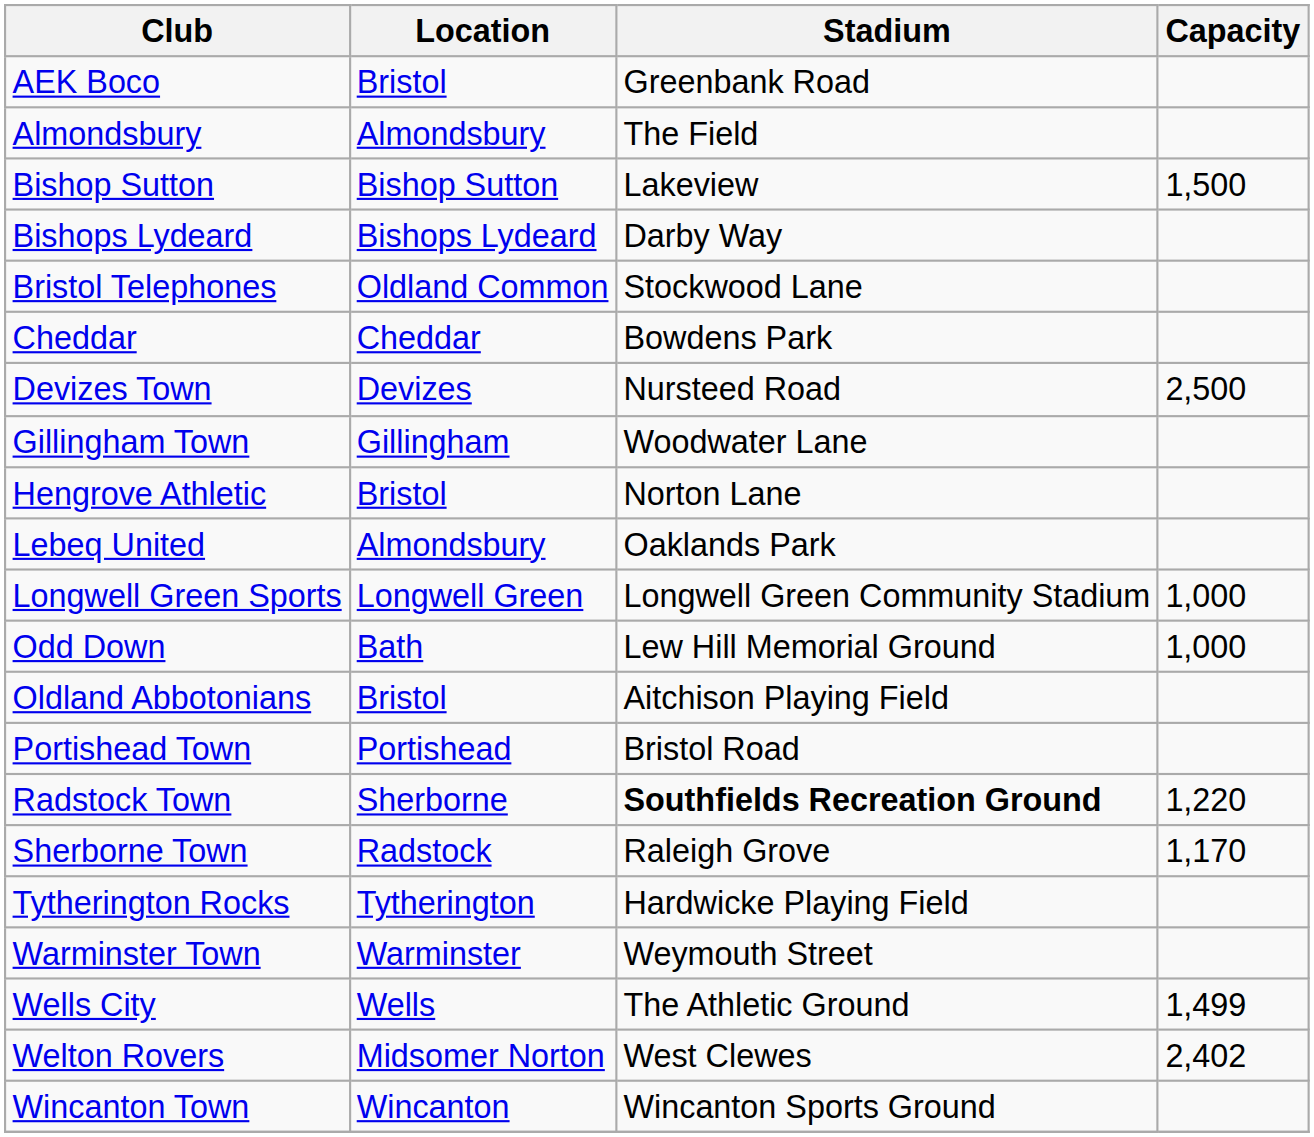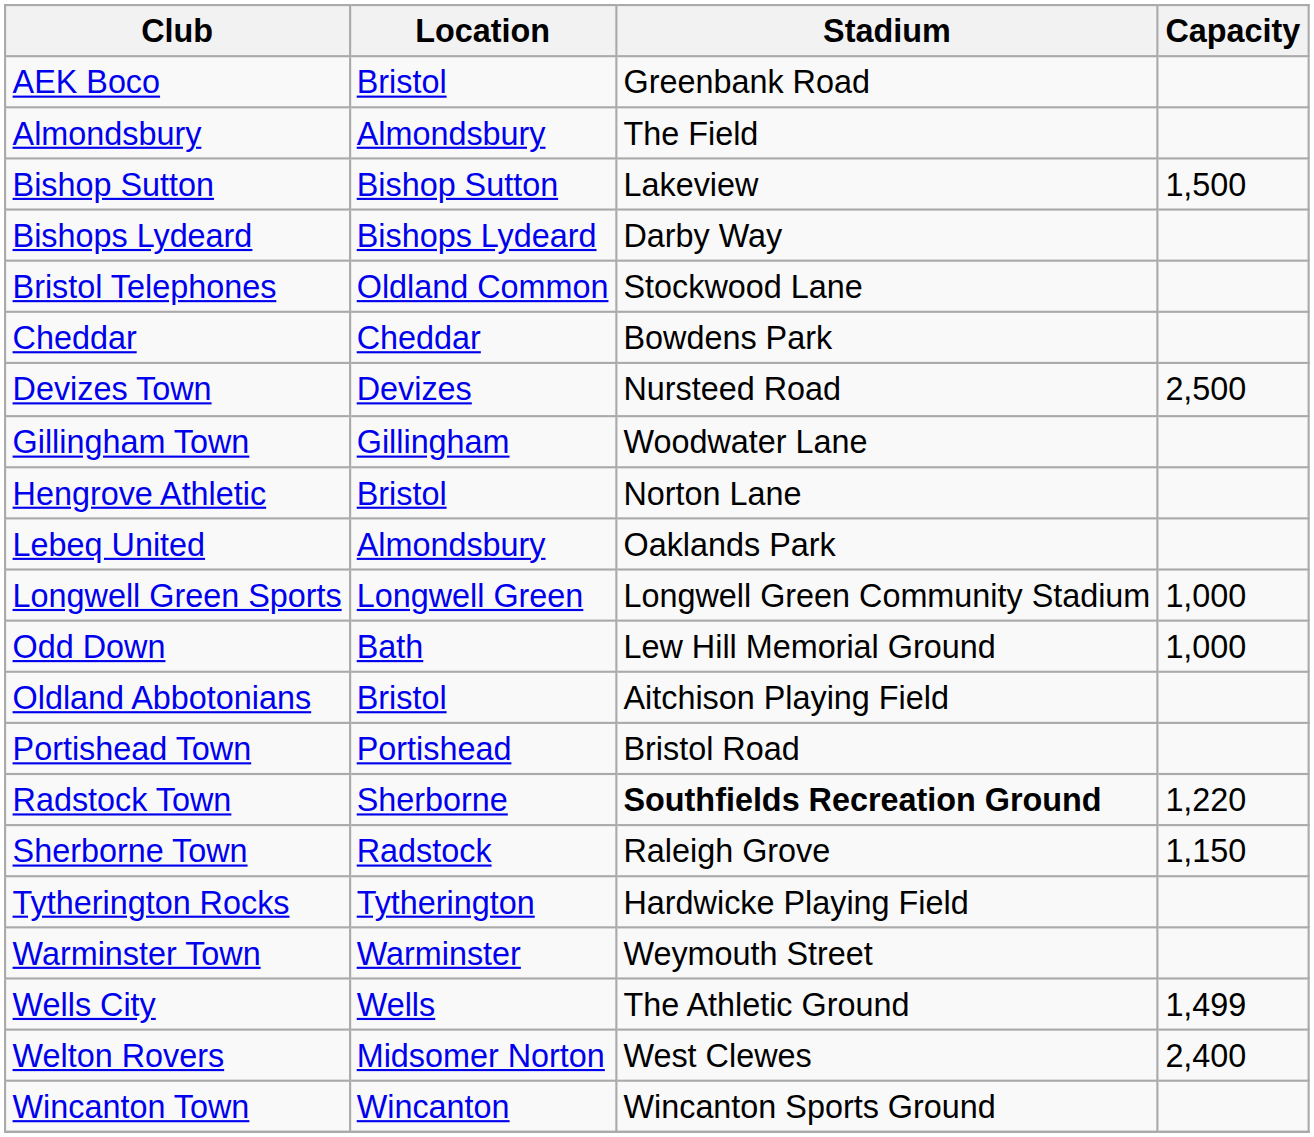Sherborne Town | Capacity: 1,170 -> 1,150
Welton Rovers | Capacity: 2,402 -> 2,400
